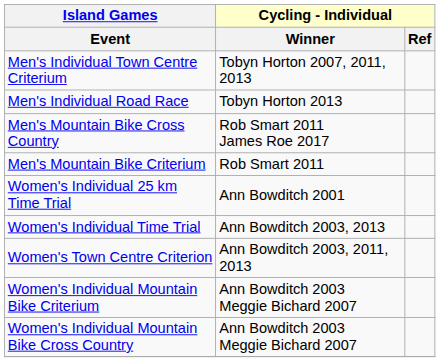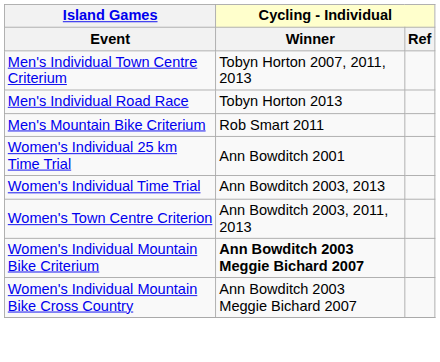- row: Men's Mountain Bike Cross Country | Rob Smart 2011 James Roe 2017
Women's Individual Mountain Bike Criterium | Cycling - Individual / Winner: normal -> bold
